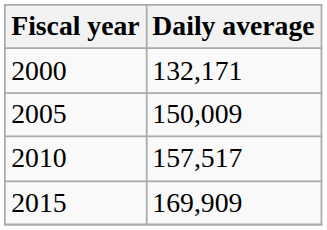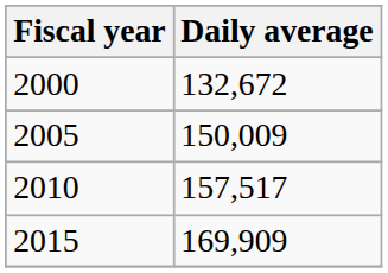2000 | Daily average: 132,171 -> 132,672
